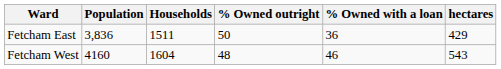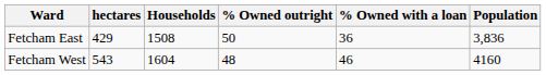columns swapped: Population <-> hectares
Fetcham East | Households: 1511 -> 1508
